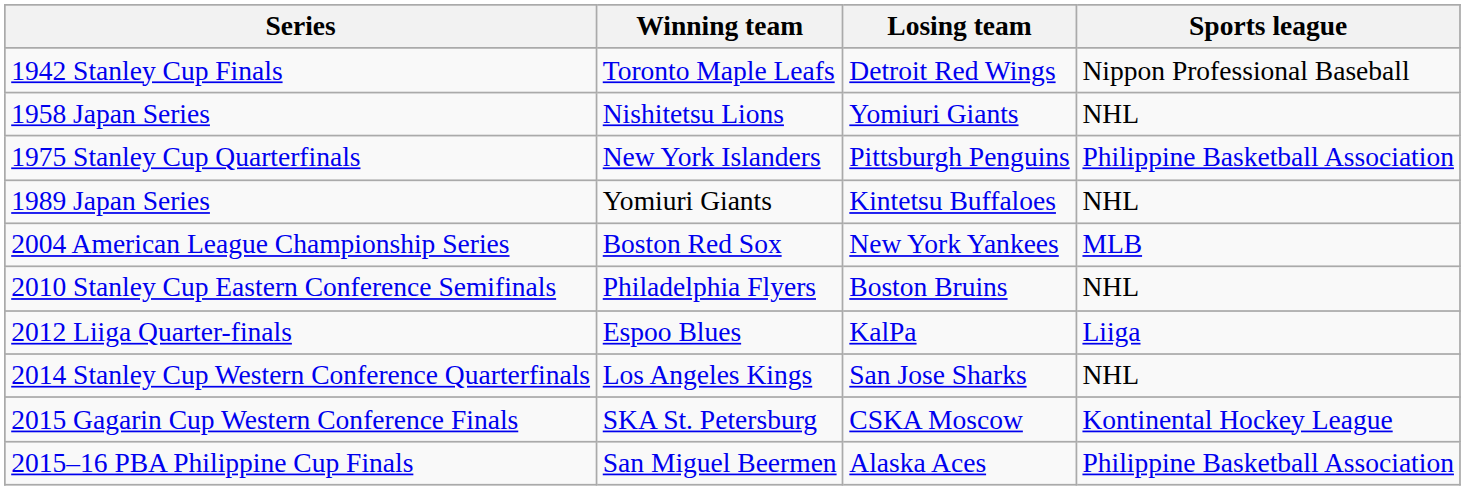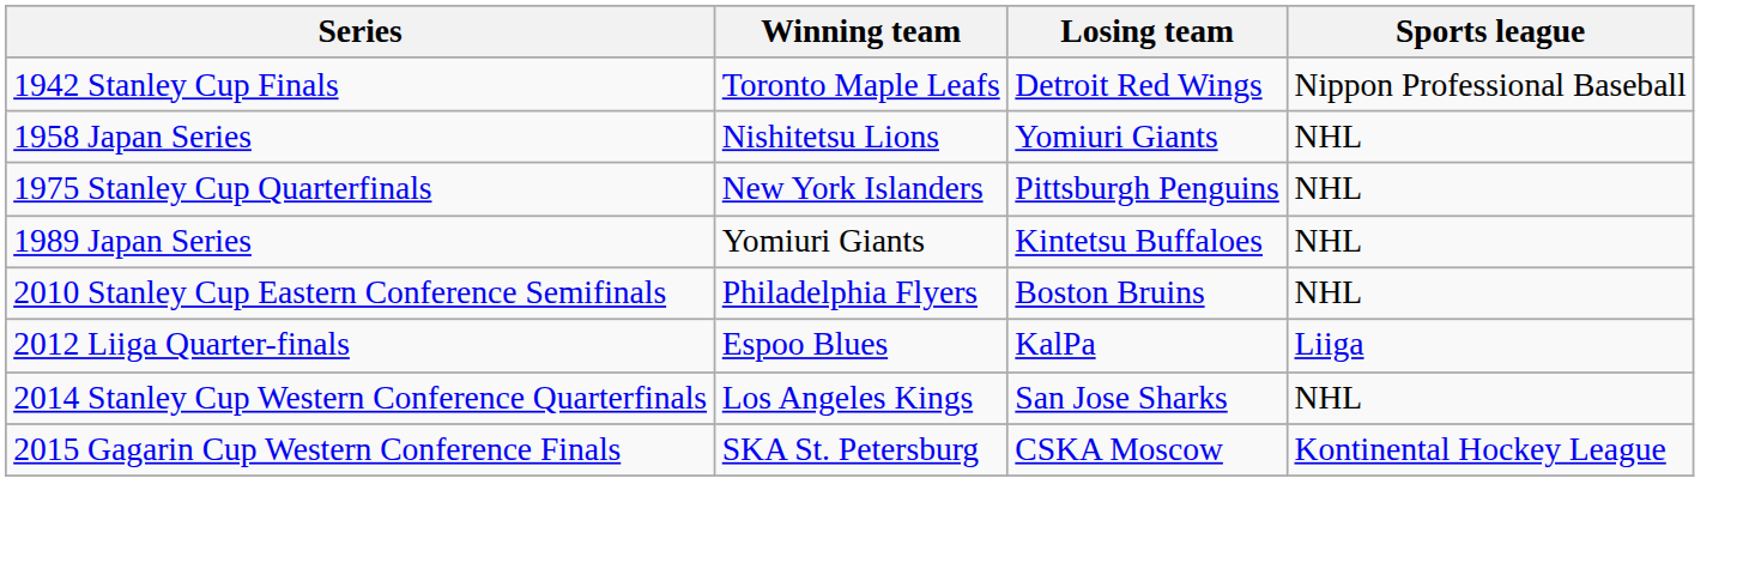1975 Stanley Cup Quarterfinals | Sports league: Philippine Basketball Association -> NHL
- row: 2004 American League Championship Series | Boston Red Sox | New York Yankees | MLB
- row: 2015–16 PBA Philippine Cup Finals | San Miguel Beermen | Alaska Aces | Philippine Basketball Association
